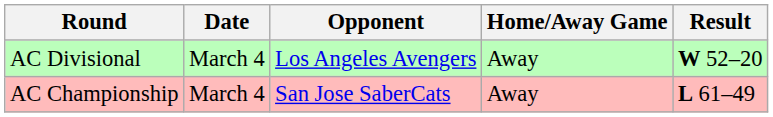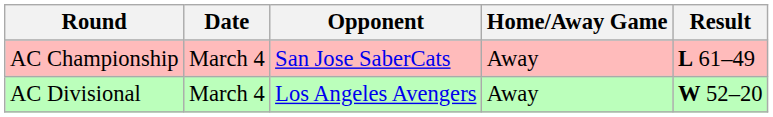rows swapped: AC Divisional <-> AC Championship
